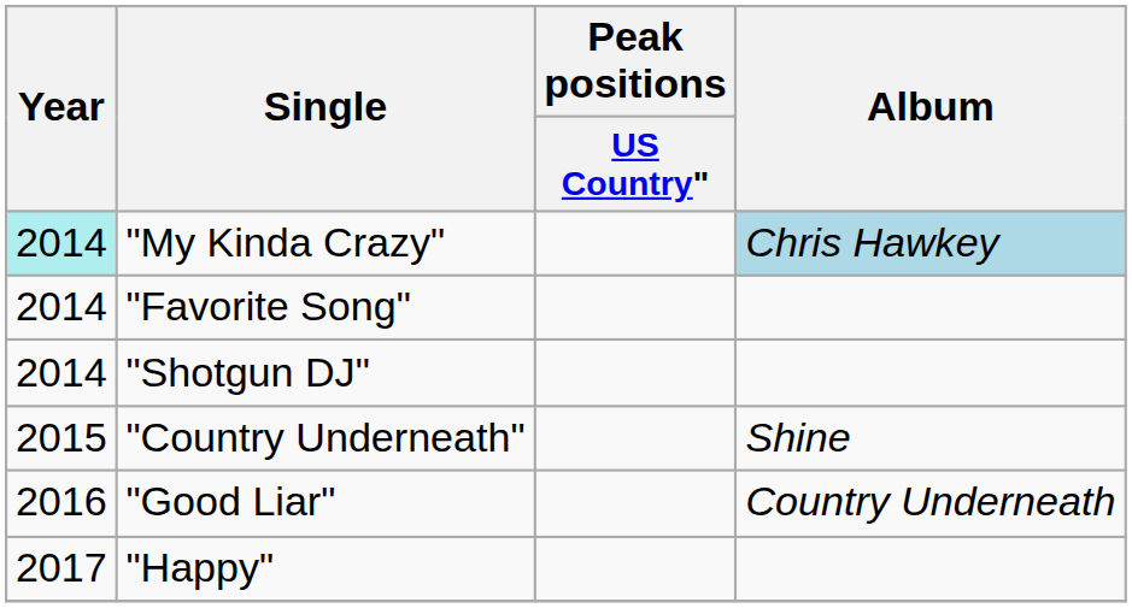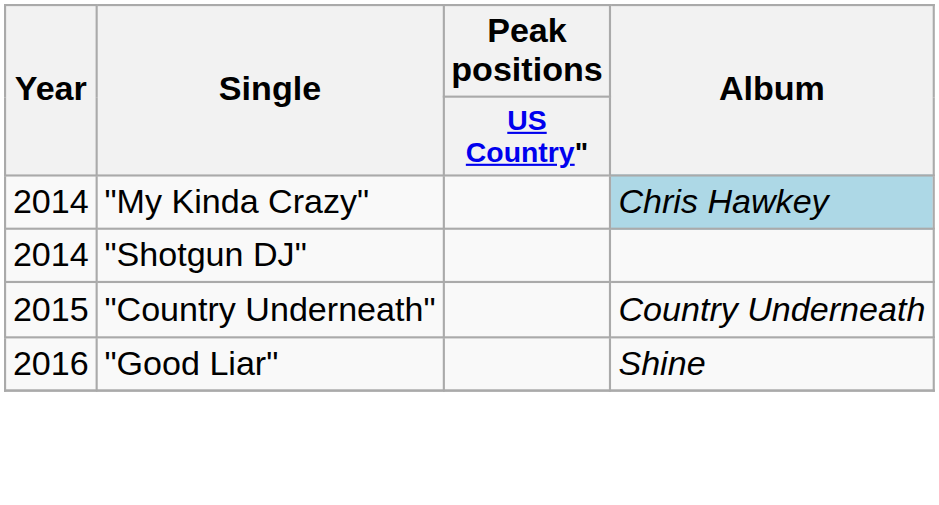"My Kinda Crazy" | Year: paleturquoise background -> no background
- row: 2014 | "Favorite Song"
"Country Underneath" | Album: Shine -> Country Underneath
"Good Liar" | Album: Country Underneath -> Shine
- row: 2017 | "Happy"
